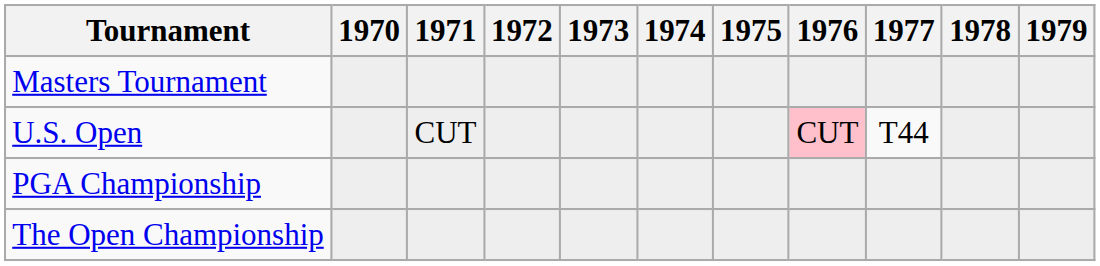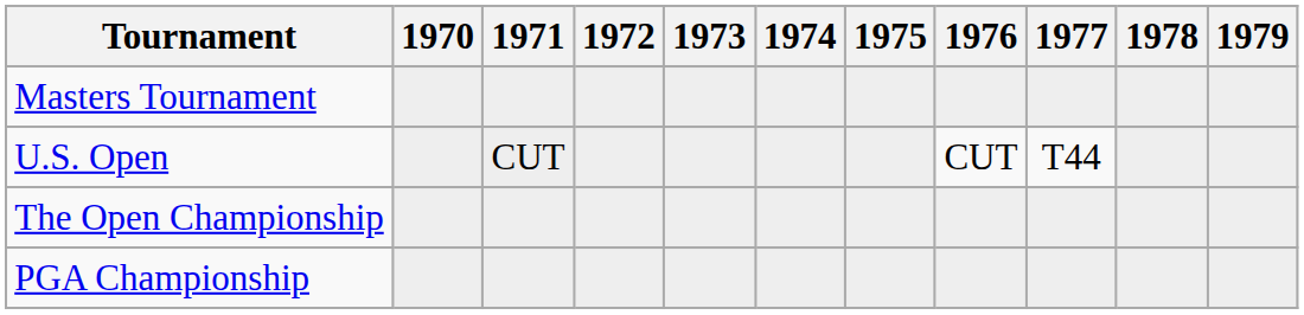U.S. Open | 1976: pink background -> no background
rows swapped: The Open Championship <-> PGA Championship
